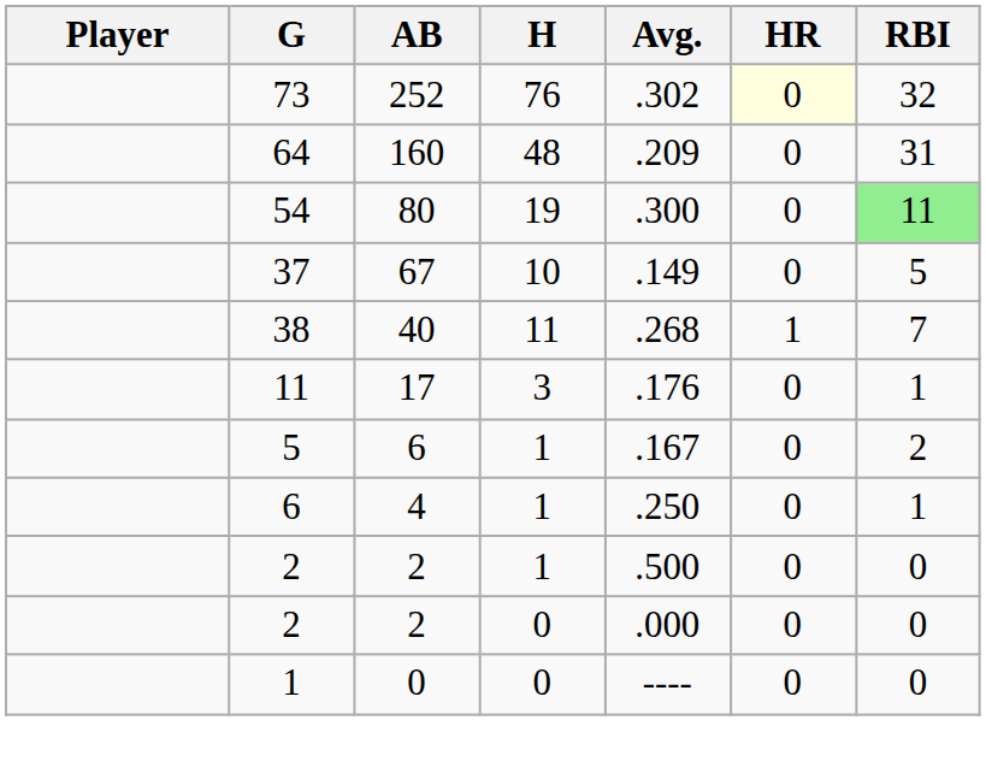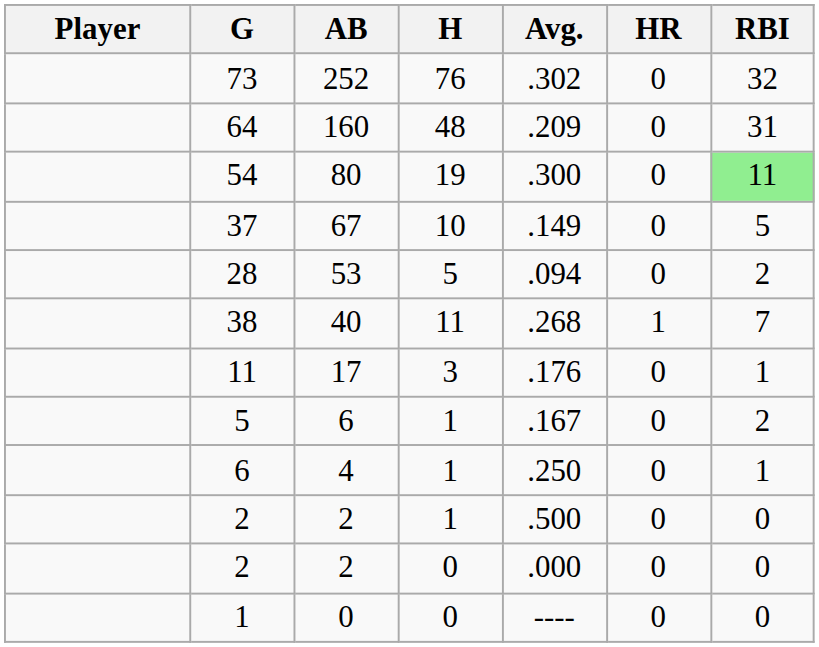73 | HR: lightyellow background -> no background
+ row: 28 | 53 | 5 | .094 | 0 | 2
